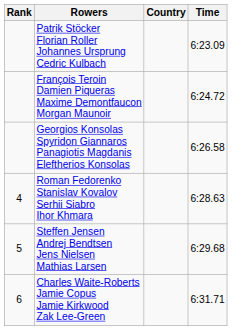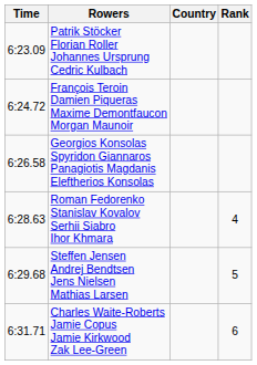columns swapped: Rank <-> Time
